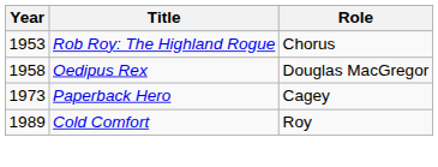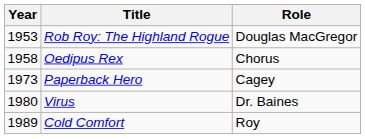Rob Roy: The Highland Rogue | Role: Chorus -> Douglas MacGregor
Oedipus Rex | Role: Douglas MacGregor -> Chorus
+ row: 1980 | Virus | Dr. Baines
